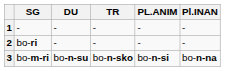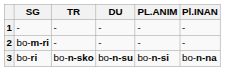columns swapped: DU <-> TR
2 | SG: bo-ri -> bo-m-ri
3 | SG: bo-m-ri -> bo-ri
